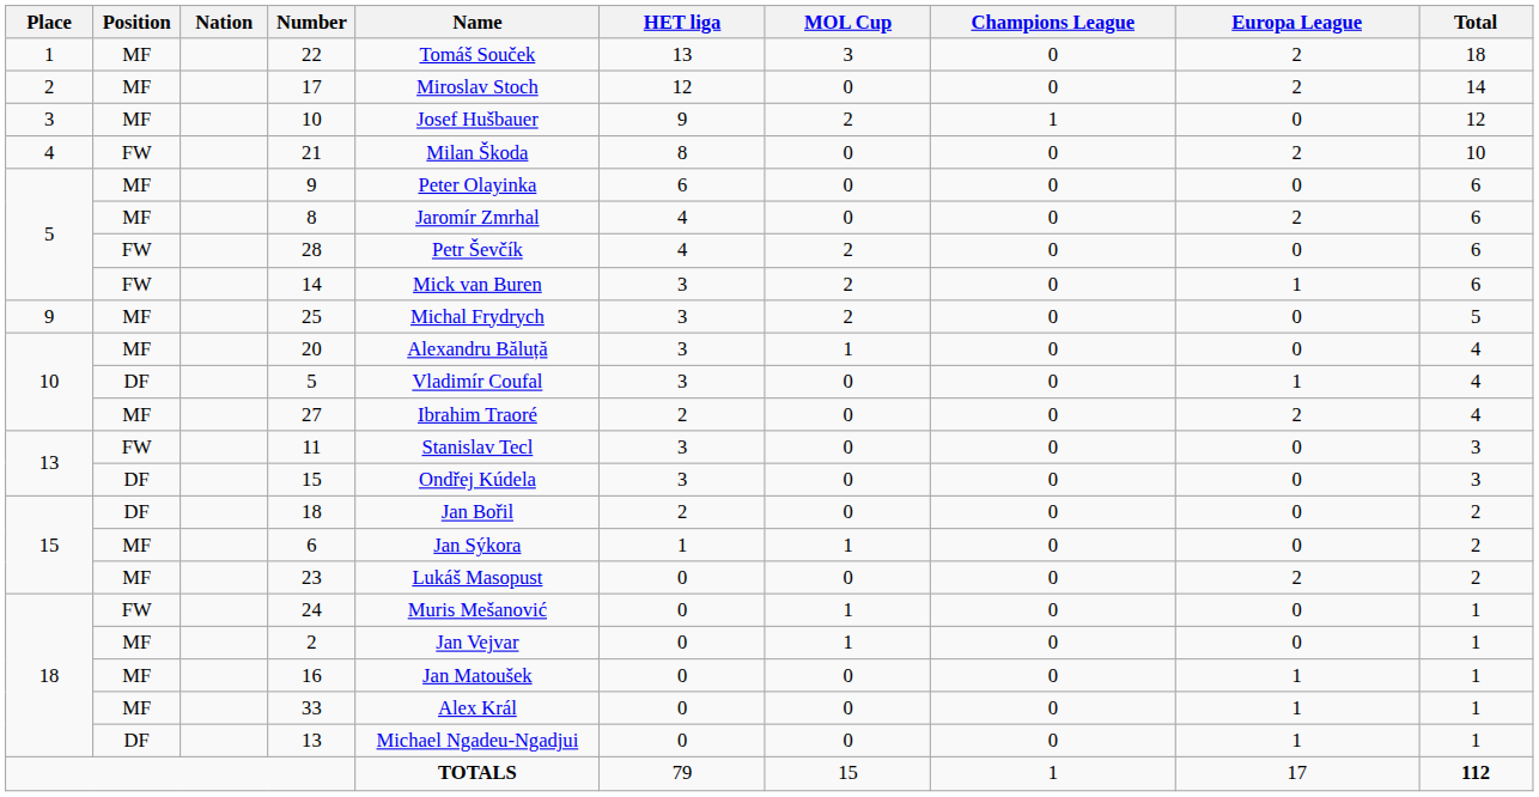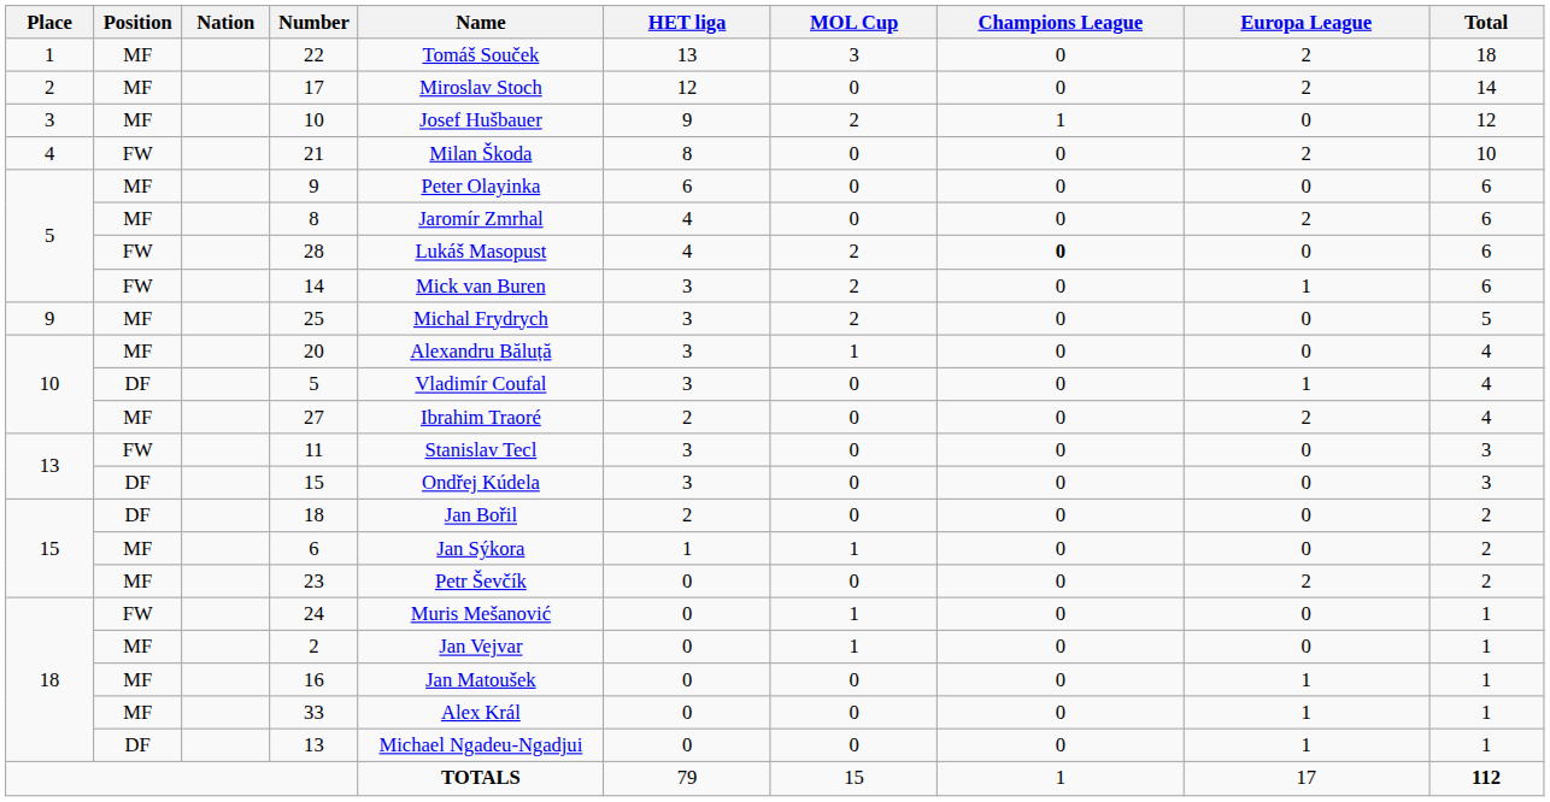28 | Name: Petr Ševčík -> Lukáš Masopust
28 | Champions League: normal -> bold
23 | Name: Lukáš Masopust -> Petr Ševčík
